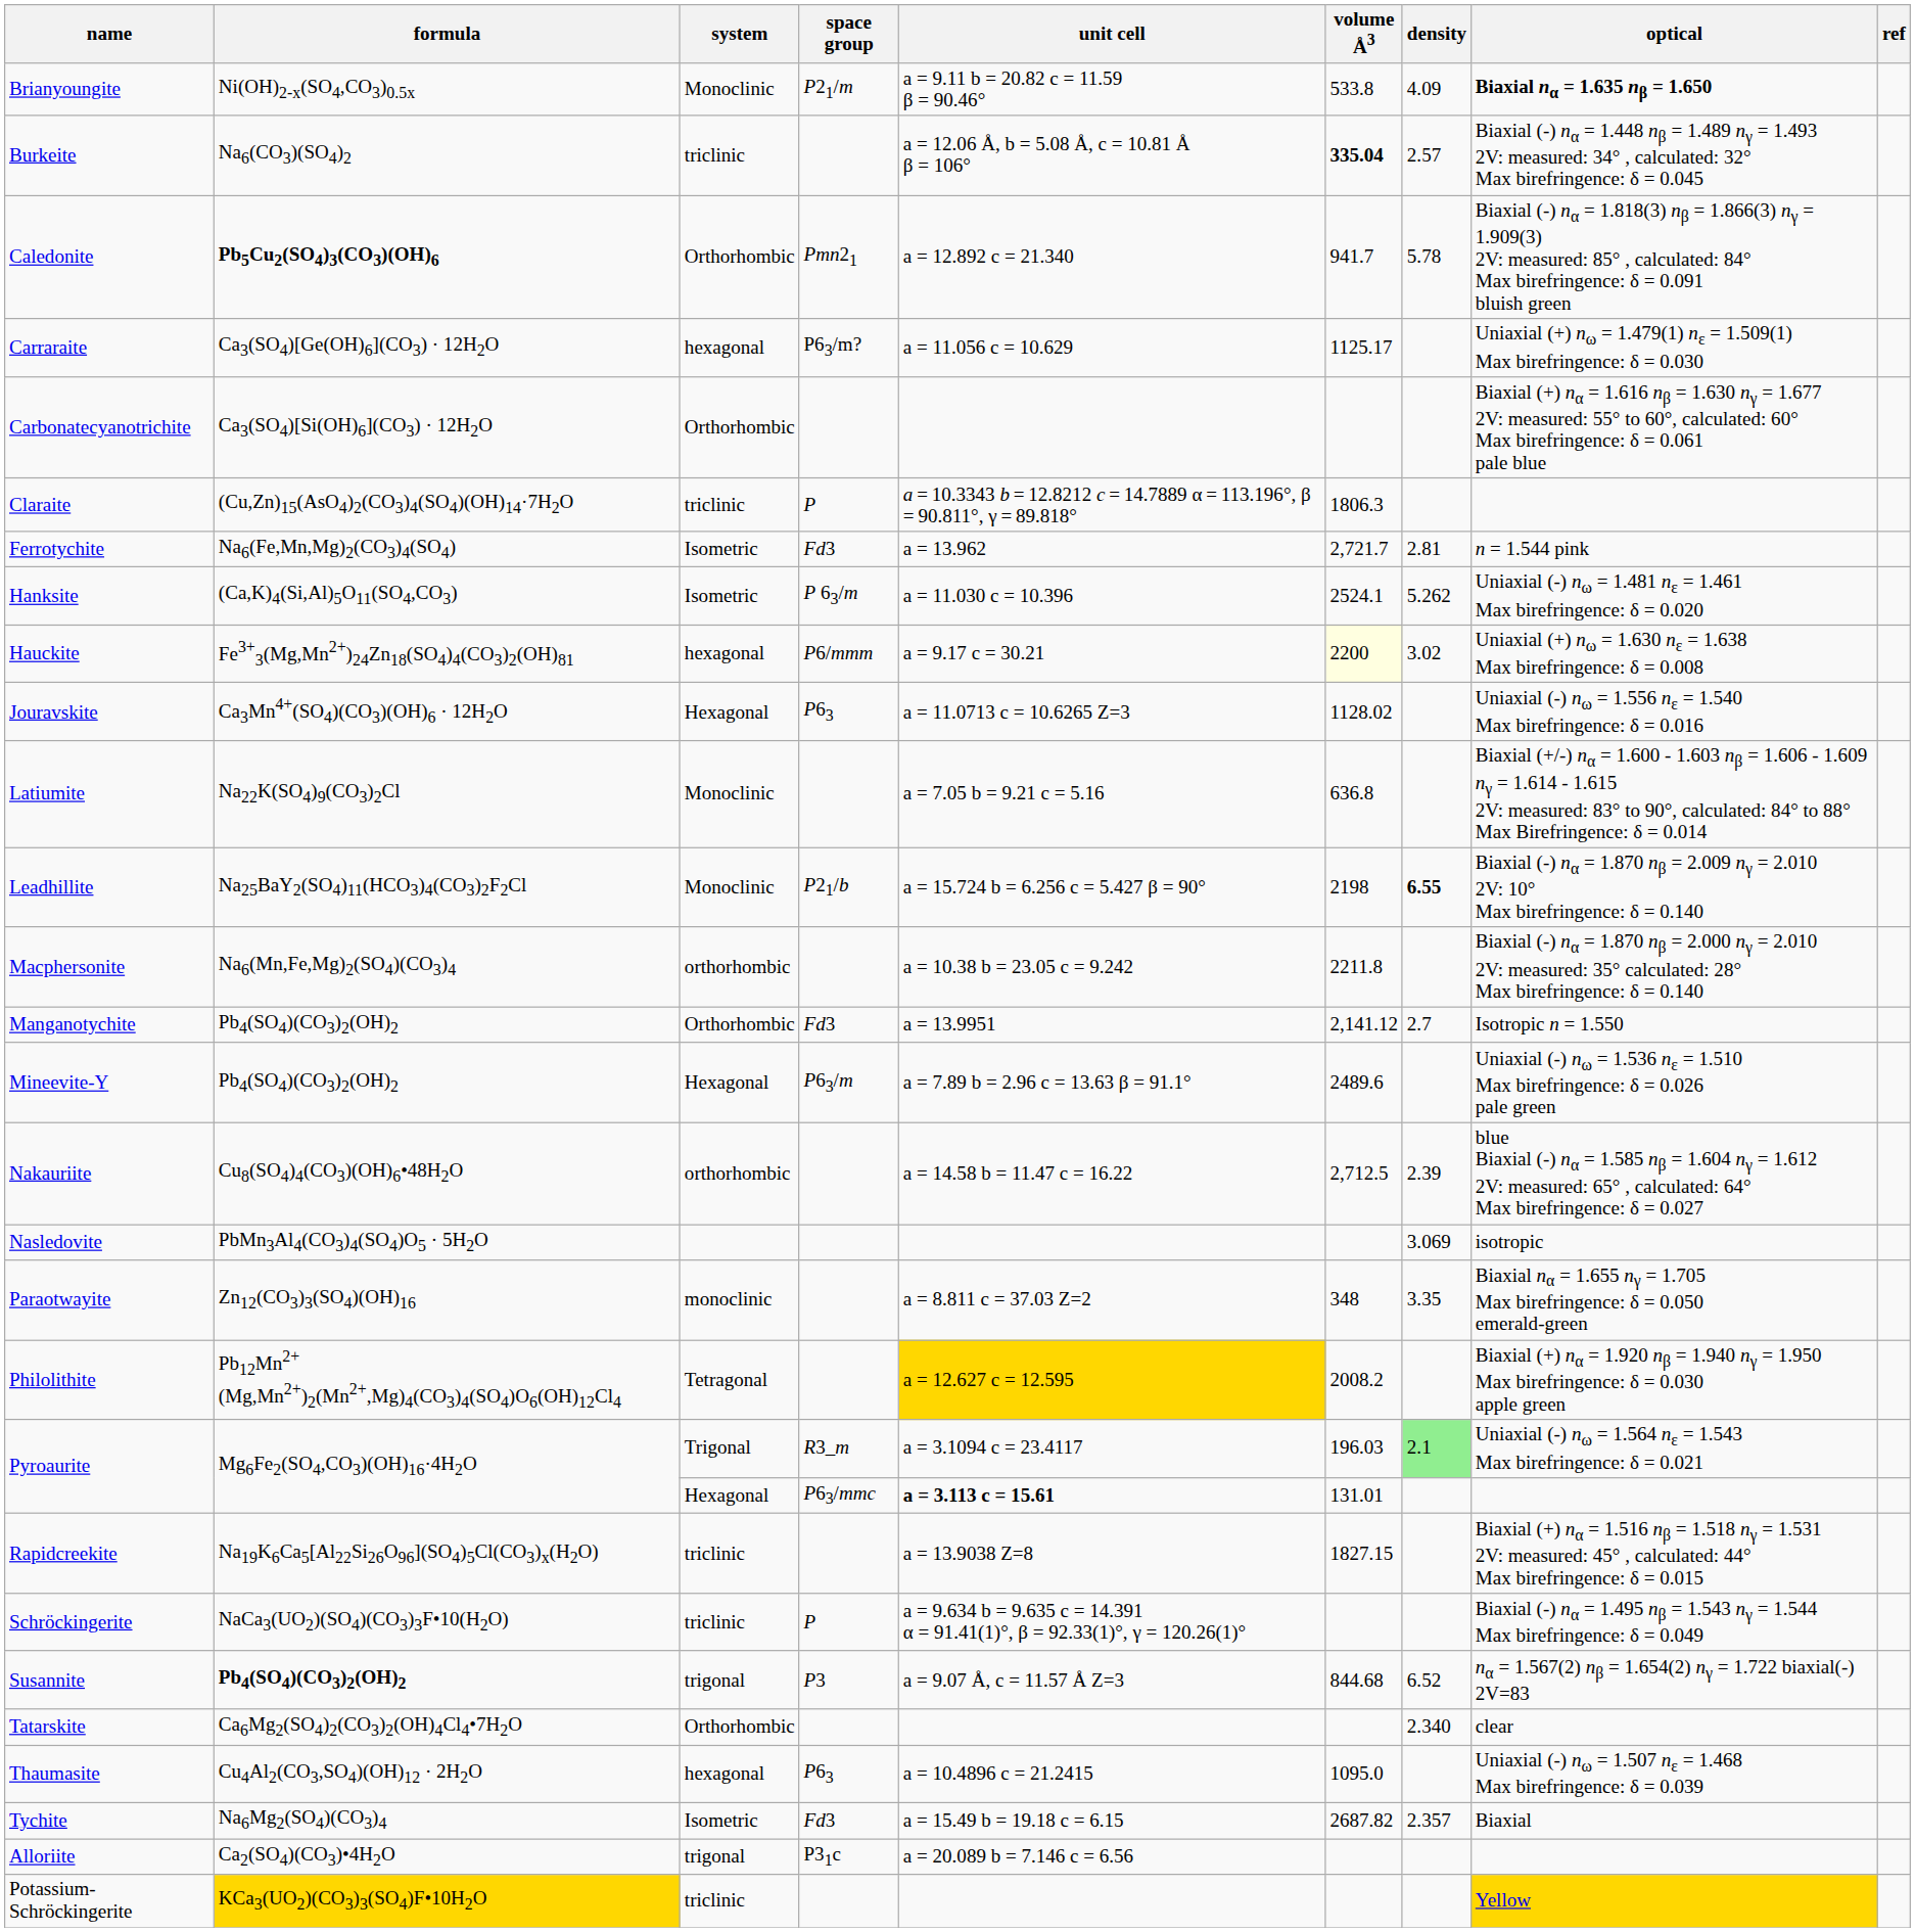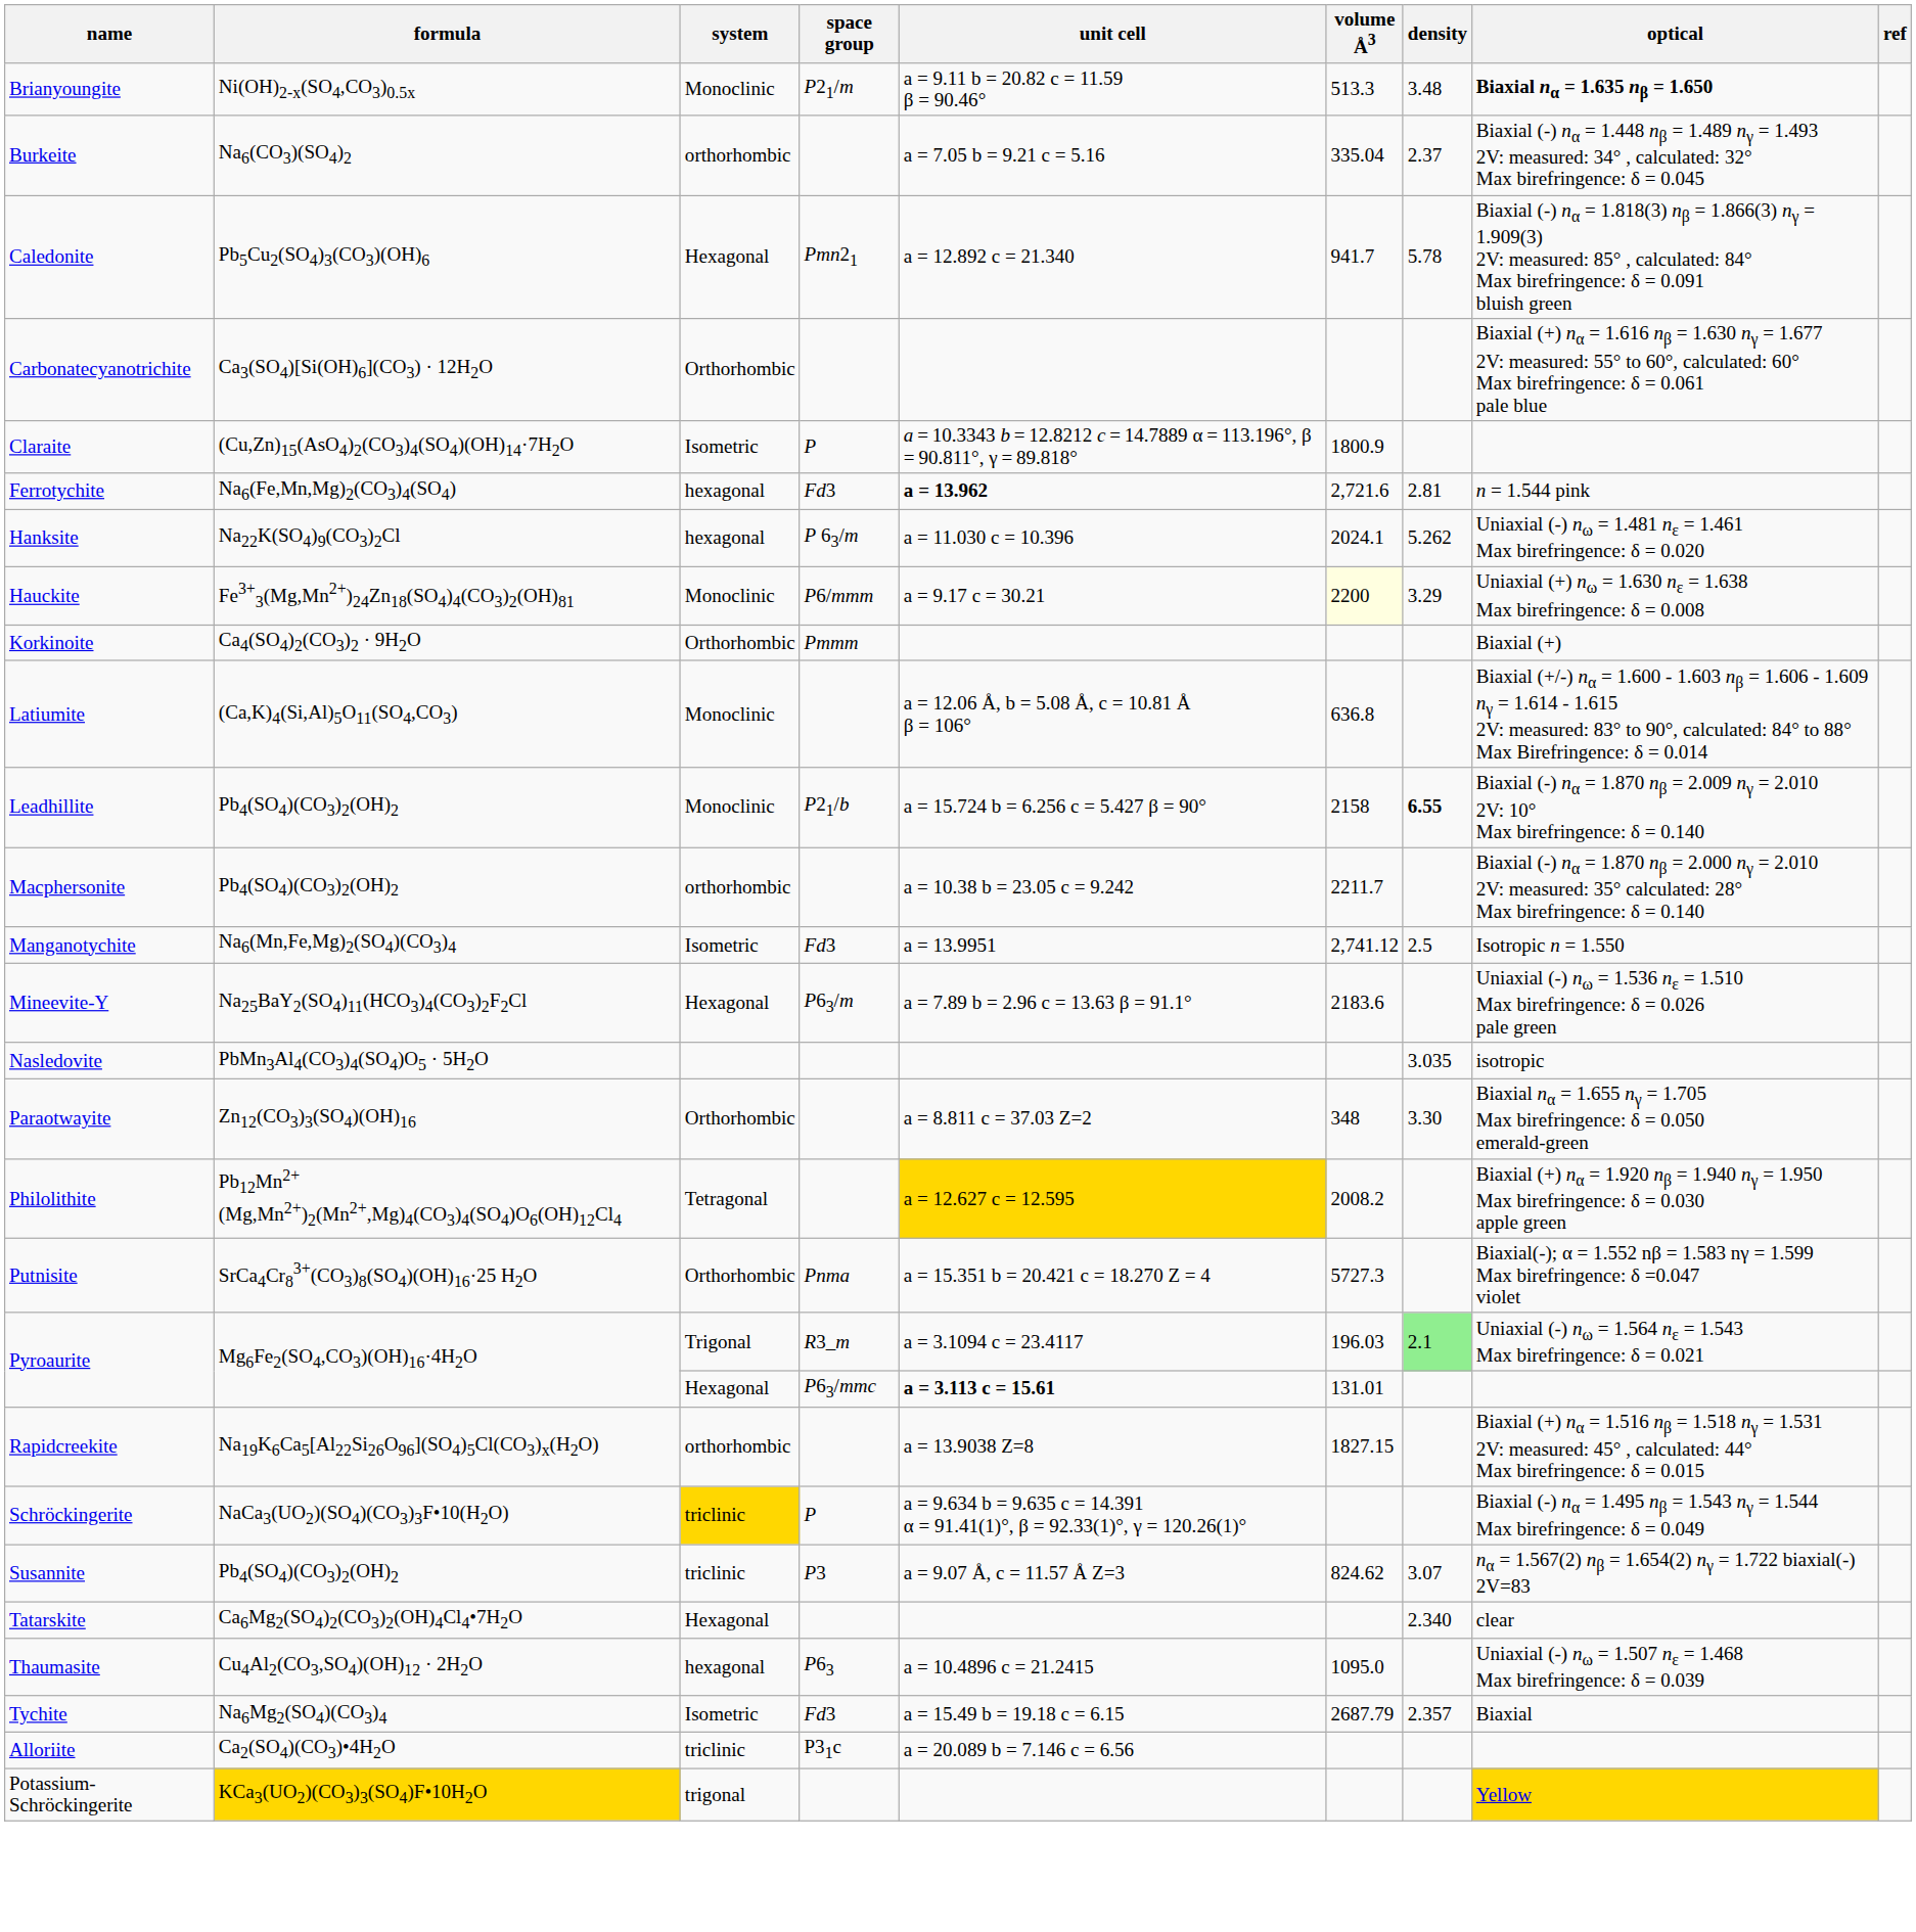Brianyoungite | volume Å3: 533.8 -> 513.3
Brianyoungite | density: 4.09 -> 3.48
Burkeite | system: triclinic -> orthorhombic
Burkeite | unit cell: a = 12.06 Å, b = 5.08 Å, c = 10.81 Å β = 106° -> a = 7.05 b = 9.21 c = 5.16
Burkeite | volume Å3: bold -> normal
Burkeite | density: 2.57 -> 2.37
Caledonite | formula: bold -> normal
Caledonite | system: Orthorhombic -> Hexagonal
- row: Carraraite | Ca3(SO4)[Ge(OH)6](CO3) · 12H2O | hexagonal | P63/m? | a = 11.056 c = 10.629 | 1125.17 | Uniaxial (+) nω = 1.479(1) nε = 1.509(1) Max birefringence: δ = 0.030
Claraite | system: triclinic -> Isometric
Claraite | volume Å3: 1806.3 -> 1800.9
Ferrotychite | system: Isometric -> hexagonal
Ferrotychite | unit cell: normal -> bold
Ferrotychite | volume Å3: 2,721.7 -> 2,721.6
Hanksite | formula: (Ca,K)4(Si,Al)5O11(SO4,CO3) -> Na22K(SO4)9(CO3)2Cl
Hanksite | system: Isometric -> hexagonal
Hanksite | volume Å3: 2524.1 -> 2024.1
Hauckite | system: hexagonal -> Monoclinic
Hauckite | density: 3.02 -> 3.29
- row: Jouravskite | Ca3Mn4+(SO4)(CO3)(OH)6 · 12H2O | Hexagonal | P63 | a = 11.0713 c = 10.6265 Z=3 | 1128.02 | Uniaxial (-) nω = 1.556 nε = 1.540 Max birefringence: δ = 0.016
+ row: Korkinoite | Ca4(SO4)2(CO3)2 · 9H2O | Orthorhombic | Pmmm | Biaxial (+)
Latiumite | formula: Na22K(SO4)9(CO3)2Cl -> (Ca,K)4(Si,Al)5O11(SO4,CO3)
Latiumite | unit cell: a = 7.05 b = 9.21 c = 5.16 -> a = 12.06 Å, b = 5.08 Å, c = 10.81 Å β = 106°
Leadhillite | formula: Na25BaY2(SO4)11(HCO3)4(CO3)2F2Cl -> Pb4(SO4)(CO3)2(OH)2
Leadhillite | volume Å3: 2198 -> 2158
Macphersonite | formula: Na6(Mn,Fe,Mg)2(SO4)(CO3)4 -> Pb4(SO4)(CO3)2(OH)2
Macphersonite | volume Å3: 2211.8 -> 2211.7
Manganotychite | formula: Pb4(SO4)(CO3)2(OH)2 -> Na6(Mn,Fe,Mg)2(SO4)(CO3)4
Manganotychite | system: Orthorhombic -> Isometric
Manganotychite | volume Å3: 2,141.12 -> 2,741.12
Manganotychite | density: 2.7 -> 2.5
Mineevite-Y | formula: Pb4(SO4)(CO3)2(OH)2 -> Na25BaY2(SO4)11(HCO3)4(CO3)2F2Cl
Mineevite-Y | volume Å3: 2489.6 -> 2183.6
- row: Nakauriite | Cu8(SO4)4(CO3)(OH)6•48H2O | orthorhombic | a = 14.58 b = 11.47 c = 16.22 | 2,712.5 | 2.39 | blue Biaxial (-) nα = 1.585 nβ = 1.604 nγ = 1.612 2V: measured: 65° , calculated: 64° Max birefringence: δ = 0.027
Nasledovite | density: 3.069 -> 3.035
Paraotwayite | system: monoclinic -> Orthorhombic
Paraotwayite | density: 3.35 -> 3.30
+ row: Putnisite | SrCa4Cr83+(CO3)8(SO4)(OH)16·25 H2O | Orthorhombic | Pnma | a = 15.351 b = 20.421 c = 18.270 Z = 4 | 5727.3 | Biaxial(-); α = 1.552 nβ = 1.583 nγ = 1.599 Max birefringence: δ =0.047 violet
Rapidcreekite | system: triclinic -> orthorhombic
Schröckingerite | system: no background -> gold background
Susannite | formula: bold -> normal
Susannite | system: trigonal -> triclinic
Susannite | volume Å3: 844.68 -> 824.62
Susannite | density: 6.52 -> 3.07
Tatarskite | system: Orthorhombic -> Hexagonal
Tychite | volume Å3: 2687.82 -> 2687.79
Alloriite | system: trigonal -> triclinic
Potassium-Schröckingerite | system: triclinic -> trigonal
